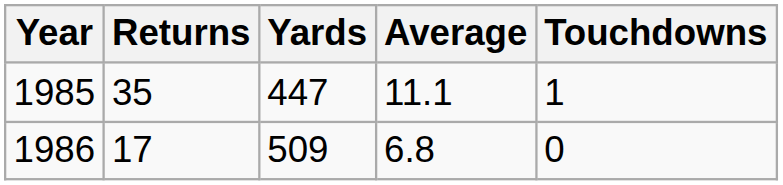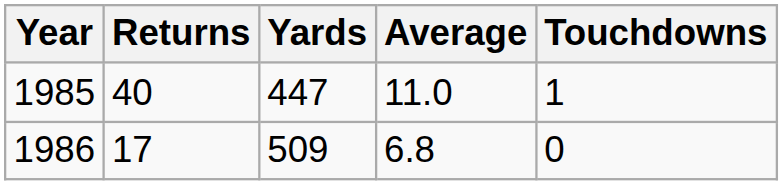1985 | Returns: 35 -> 40
1985 | Average: 11.1 -> 11.0
